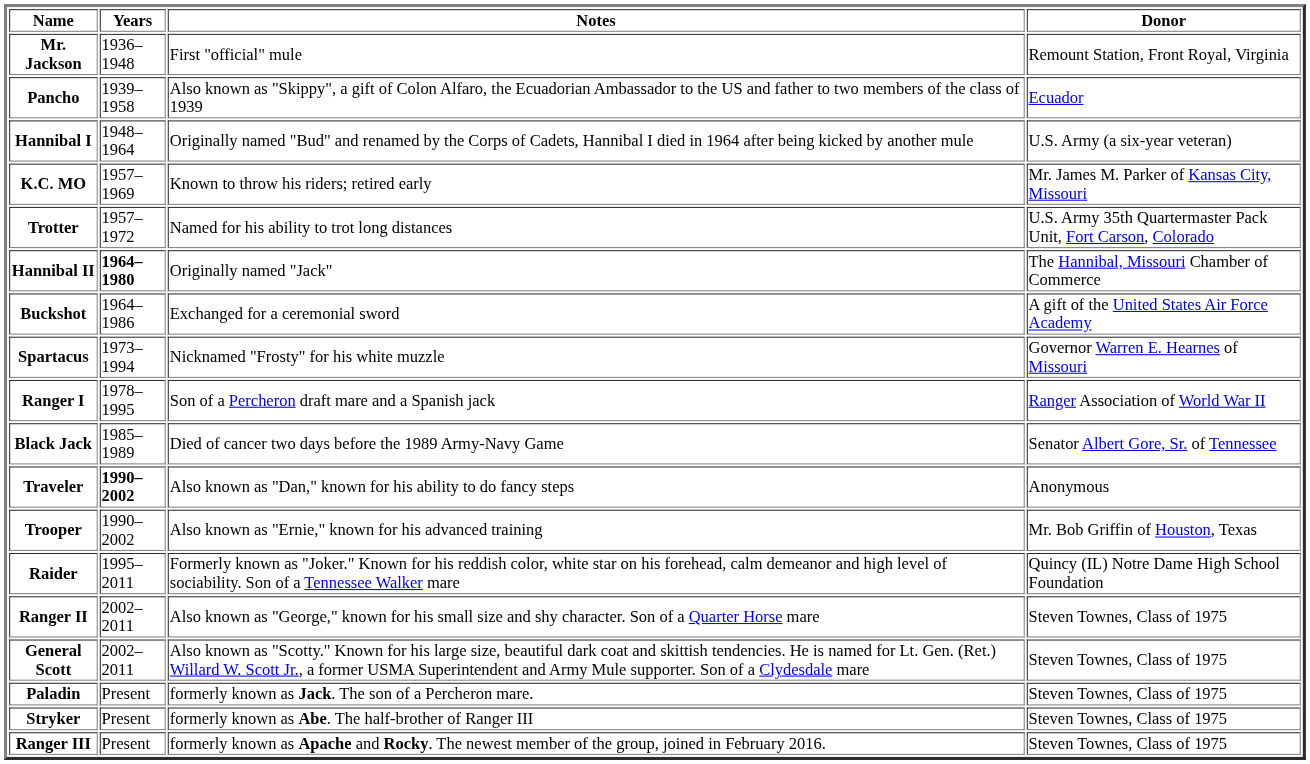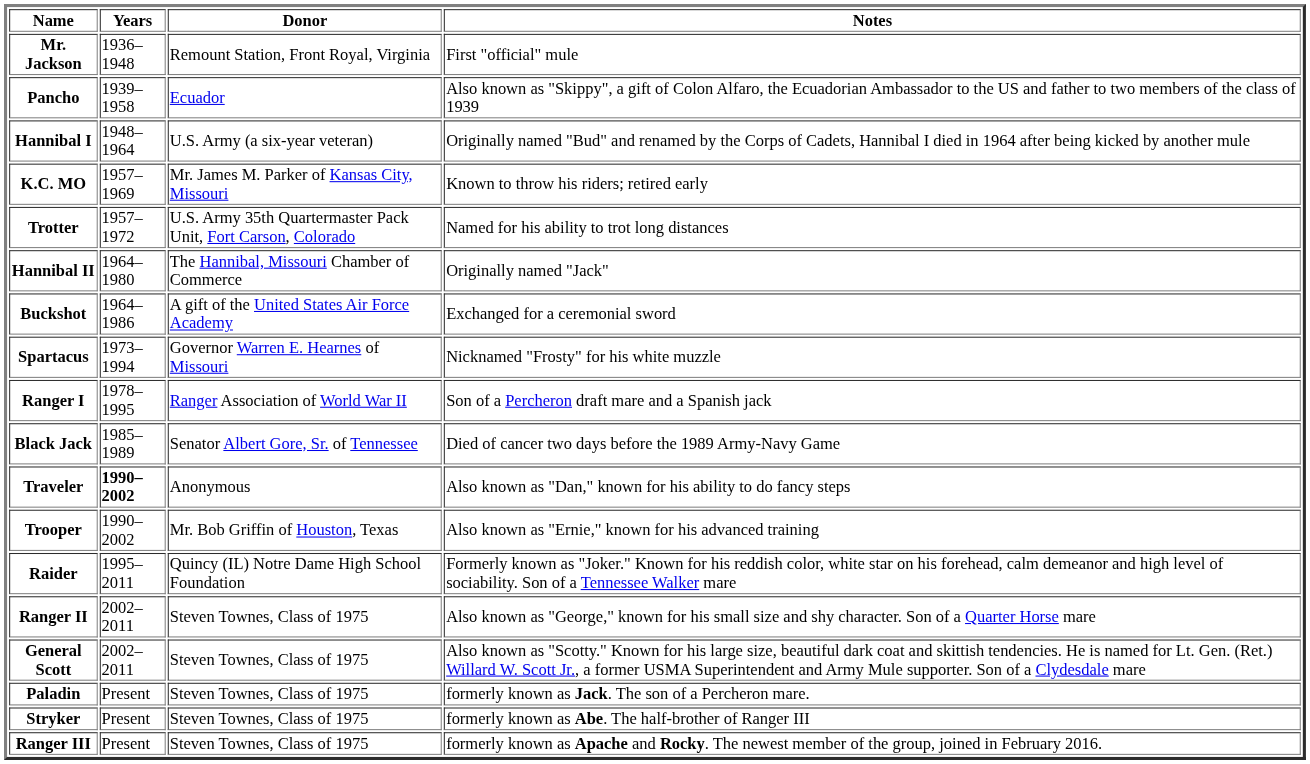columns swapped: Donor <-> Notes
Hannibal II | Years: bold -> normal
